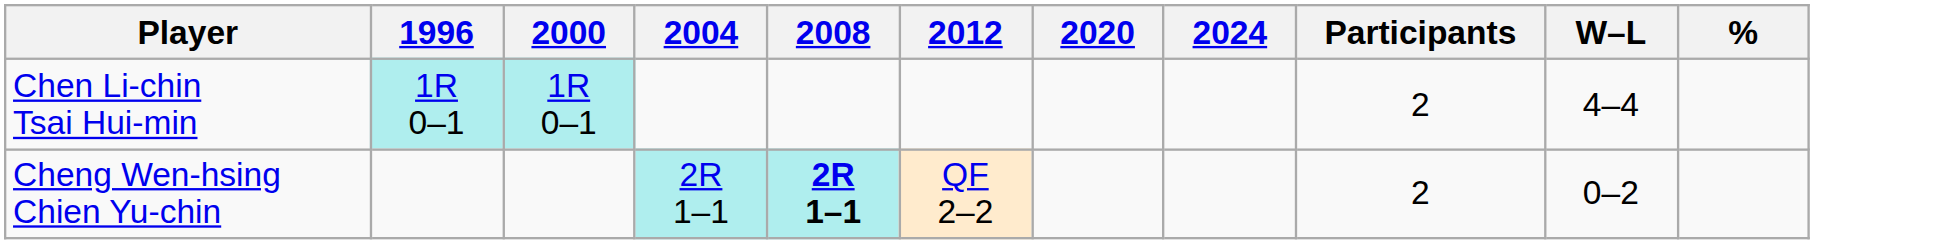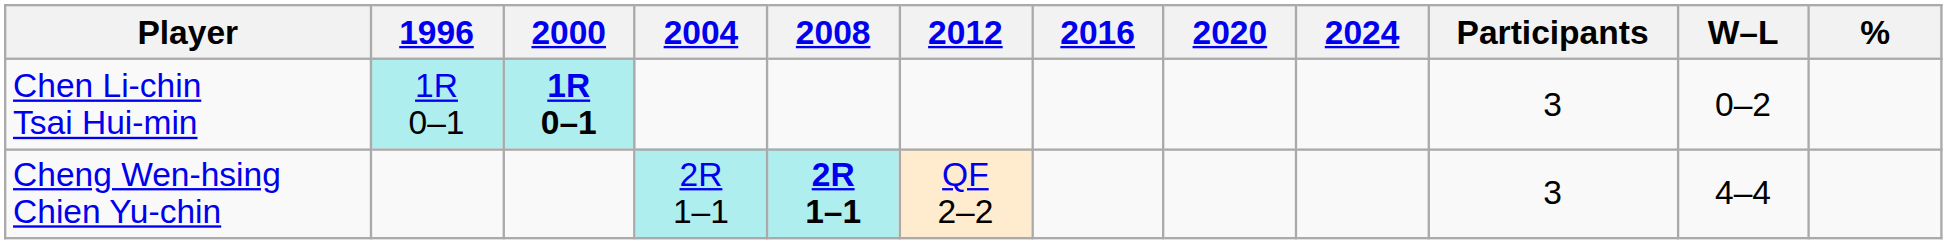+ column: 2016
Chen Li-chin Tsai Hui-min | 2000: normal -> bold
Chen Li-chin Tsai Hui-min | Participants: 2 -> 3
Chen Li-chin Tsai Hui-min | W–L: 4–4 -> 0–2
Cheng Wen-hsing Chien Yu-chin | Participants: 2 -> 3
Cheng Wen-hsing Chien Yu-chin | W–L: 0–2 -> 4–4
